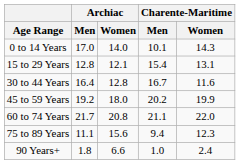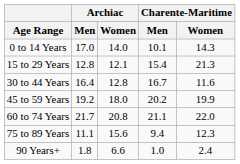15 to 29 Years | Charente-Maritime / Women: 13.1 -> 21.3
